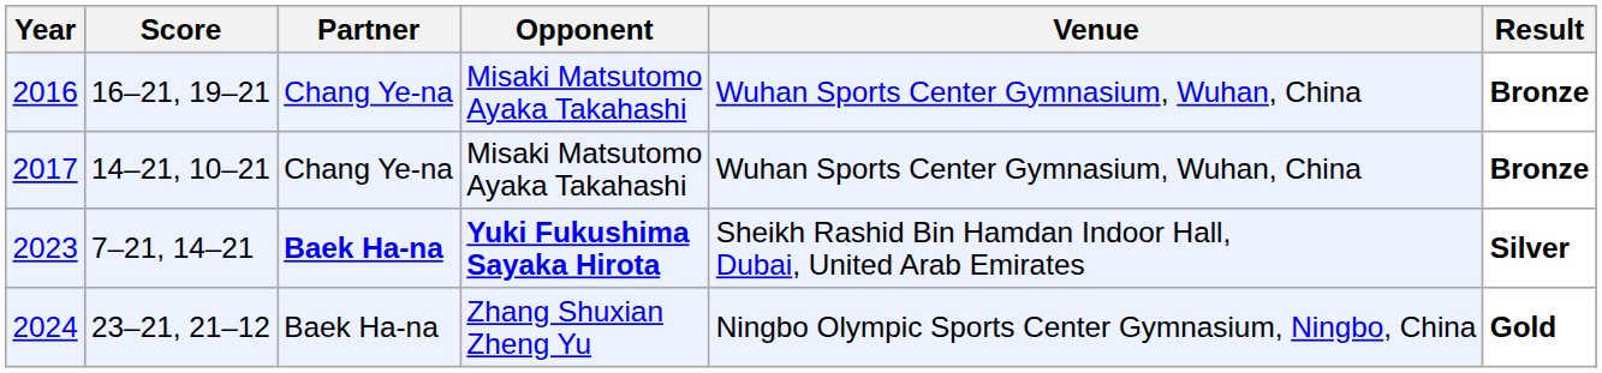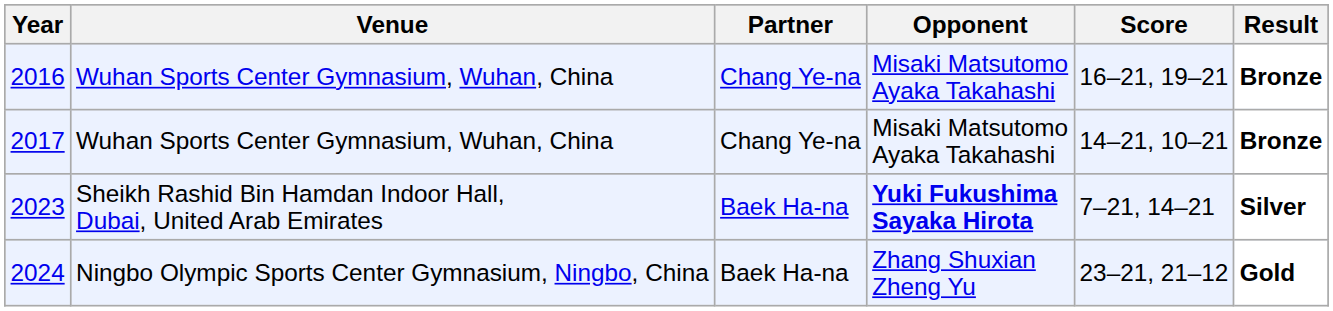columns swapped: Venue <-> Score
2023 | Partner: bold -> normal
